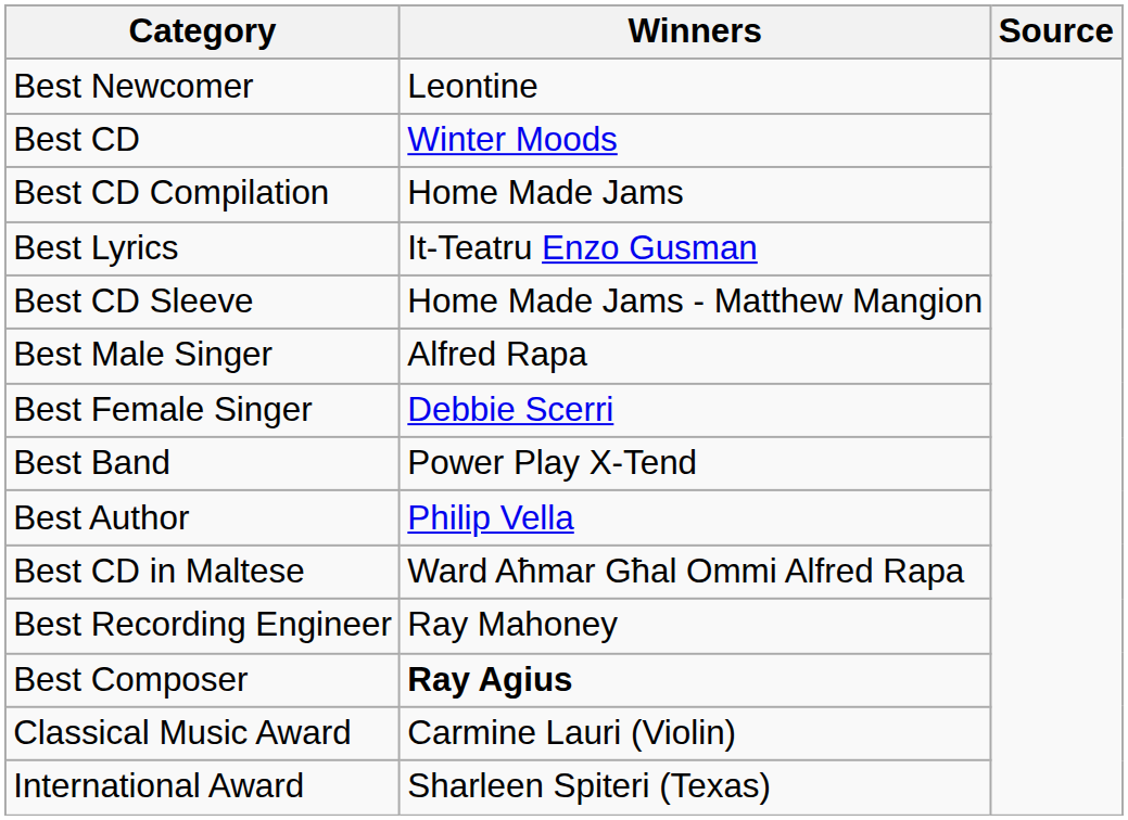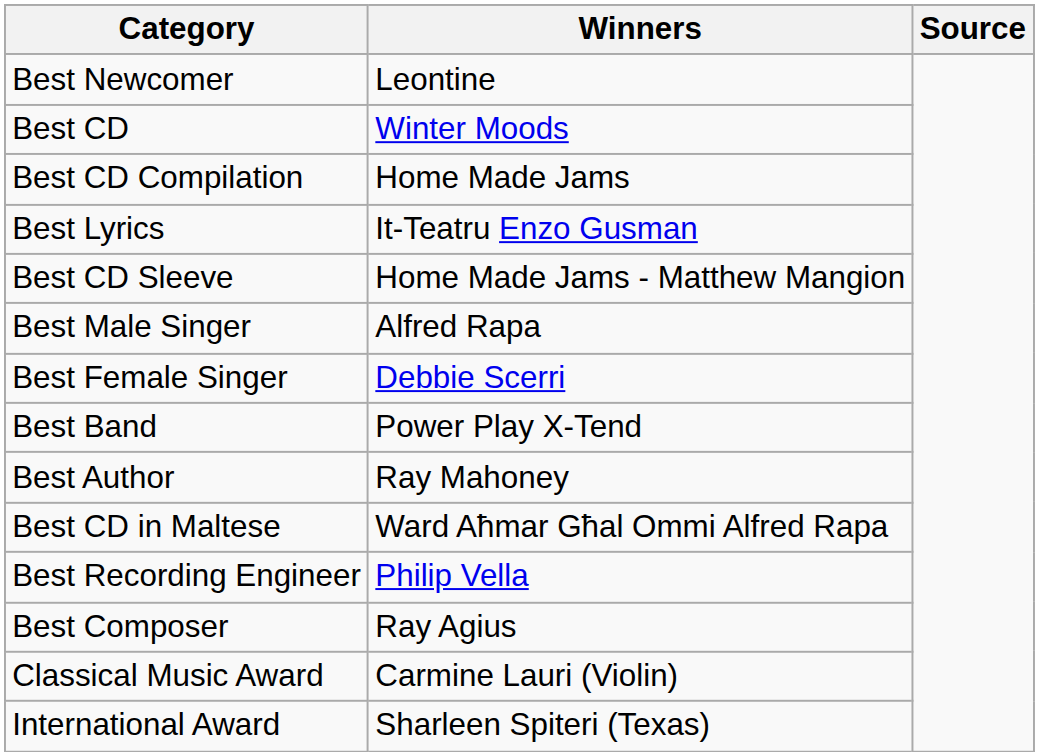Best Author | Winners: Philip Vella -> Ray Mahoney
Best Recording Engineer | Winners: Ray Mahoney -> Philip Vella
Best Composer | Winners: bold -> normal
